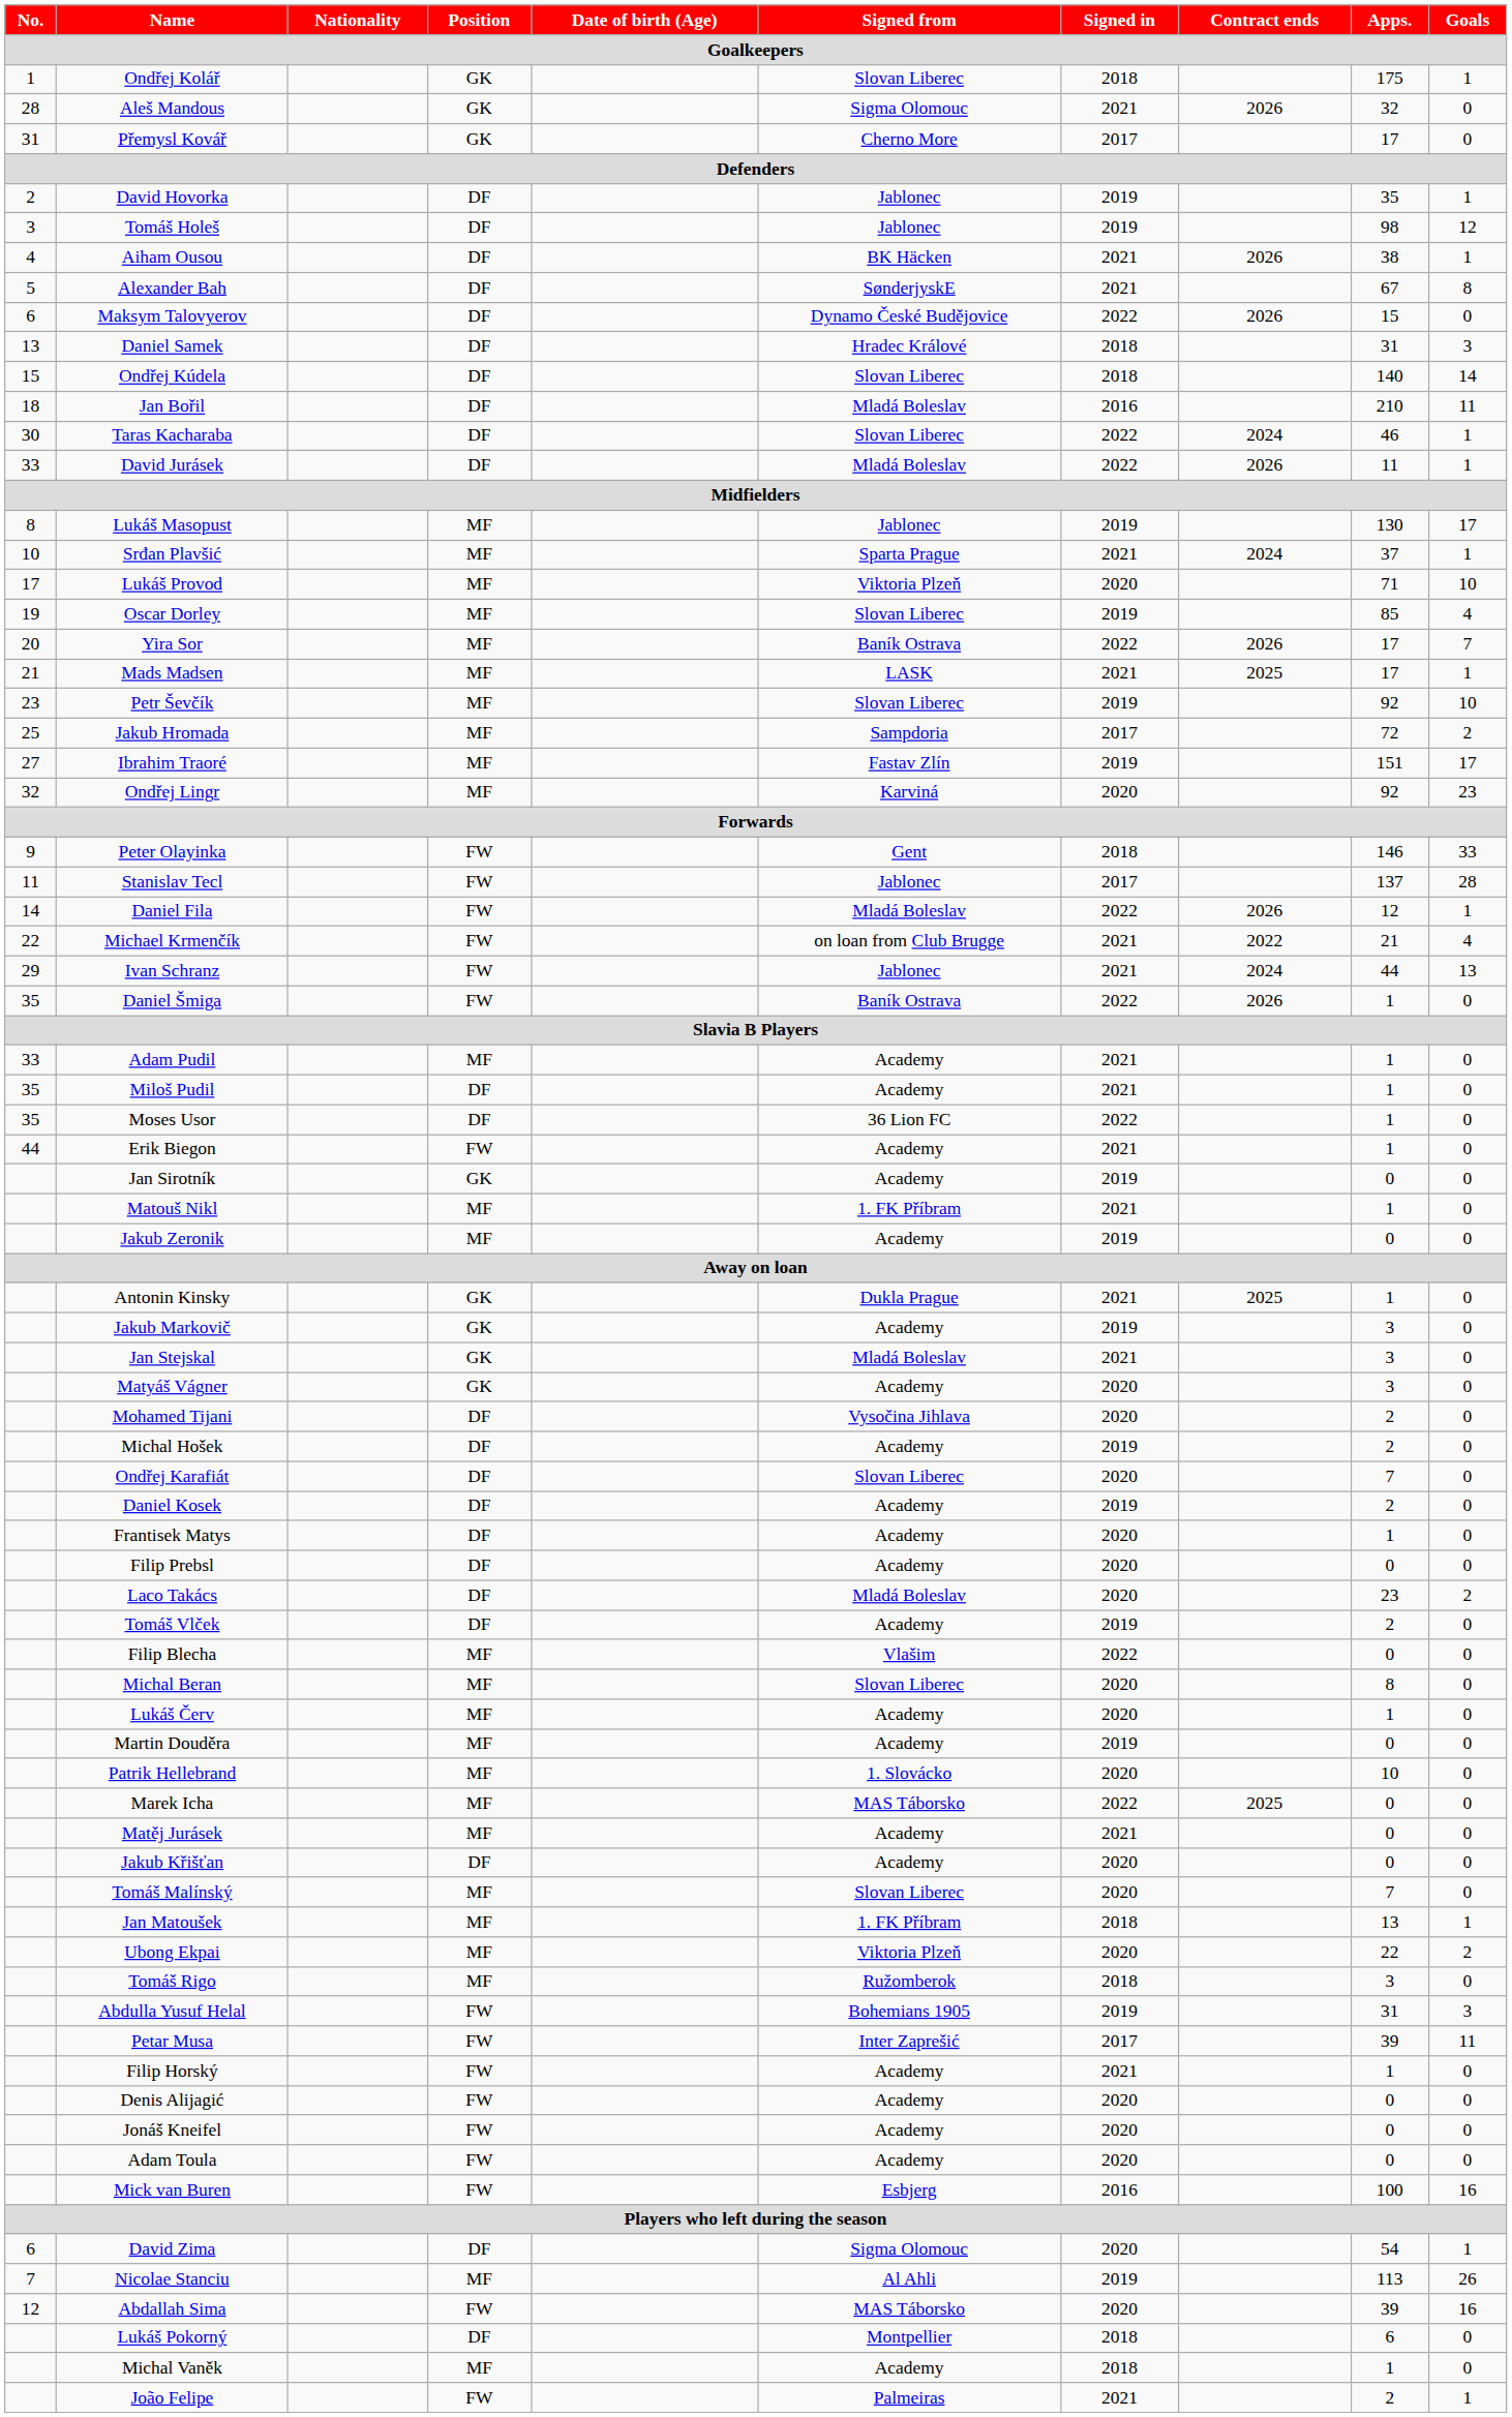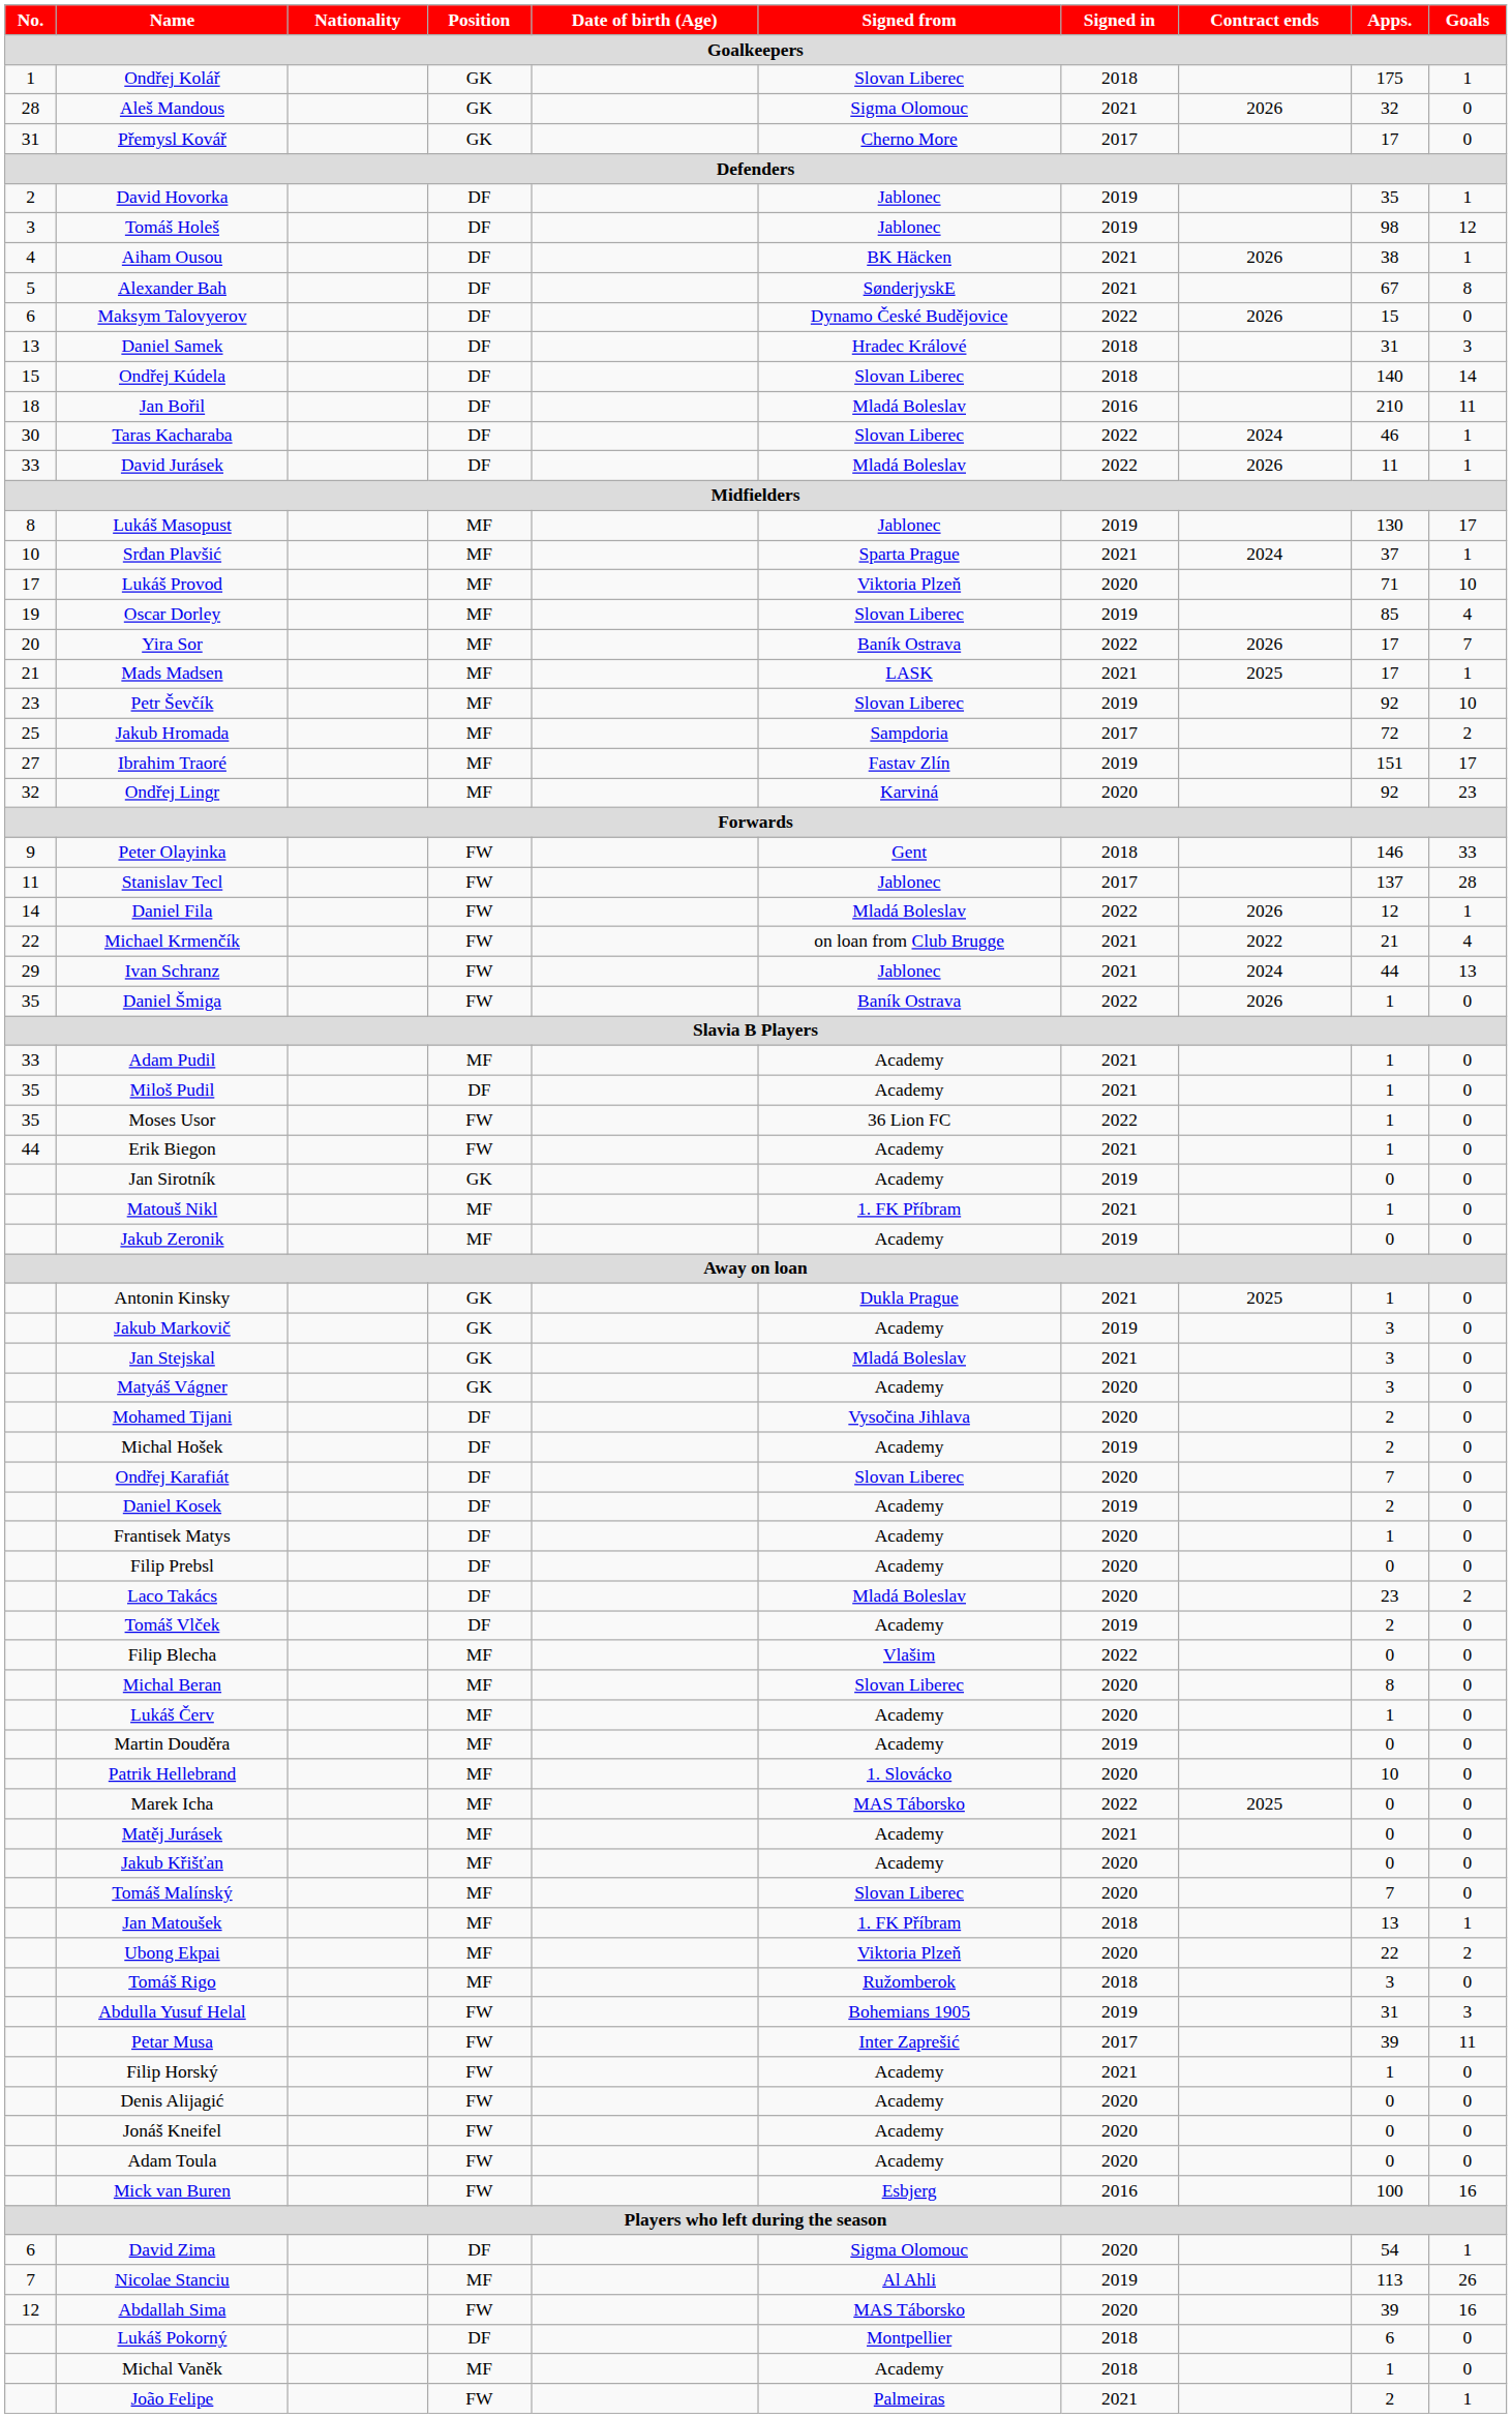Moses Usor | Position: DF -> FW
Jakub Křišťan | Position: DF -> MF
